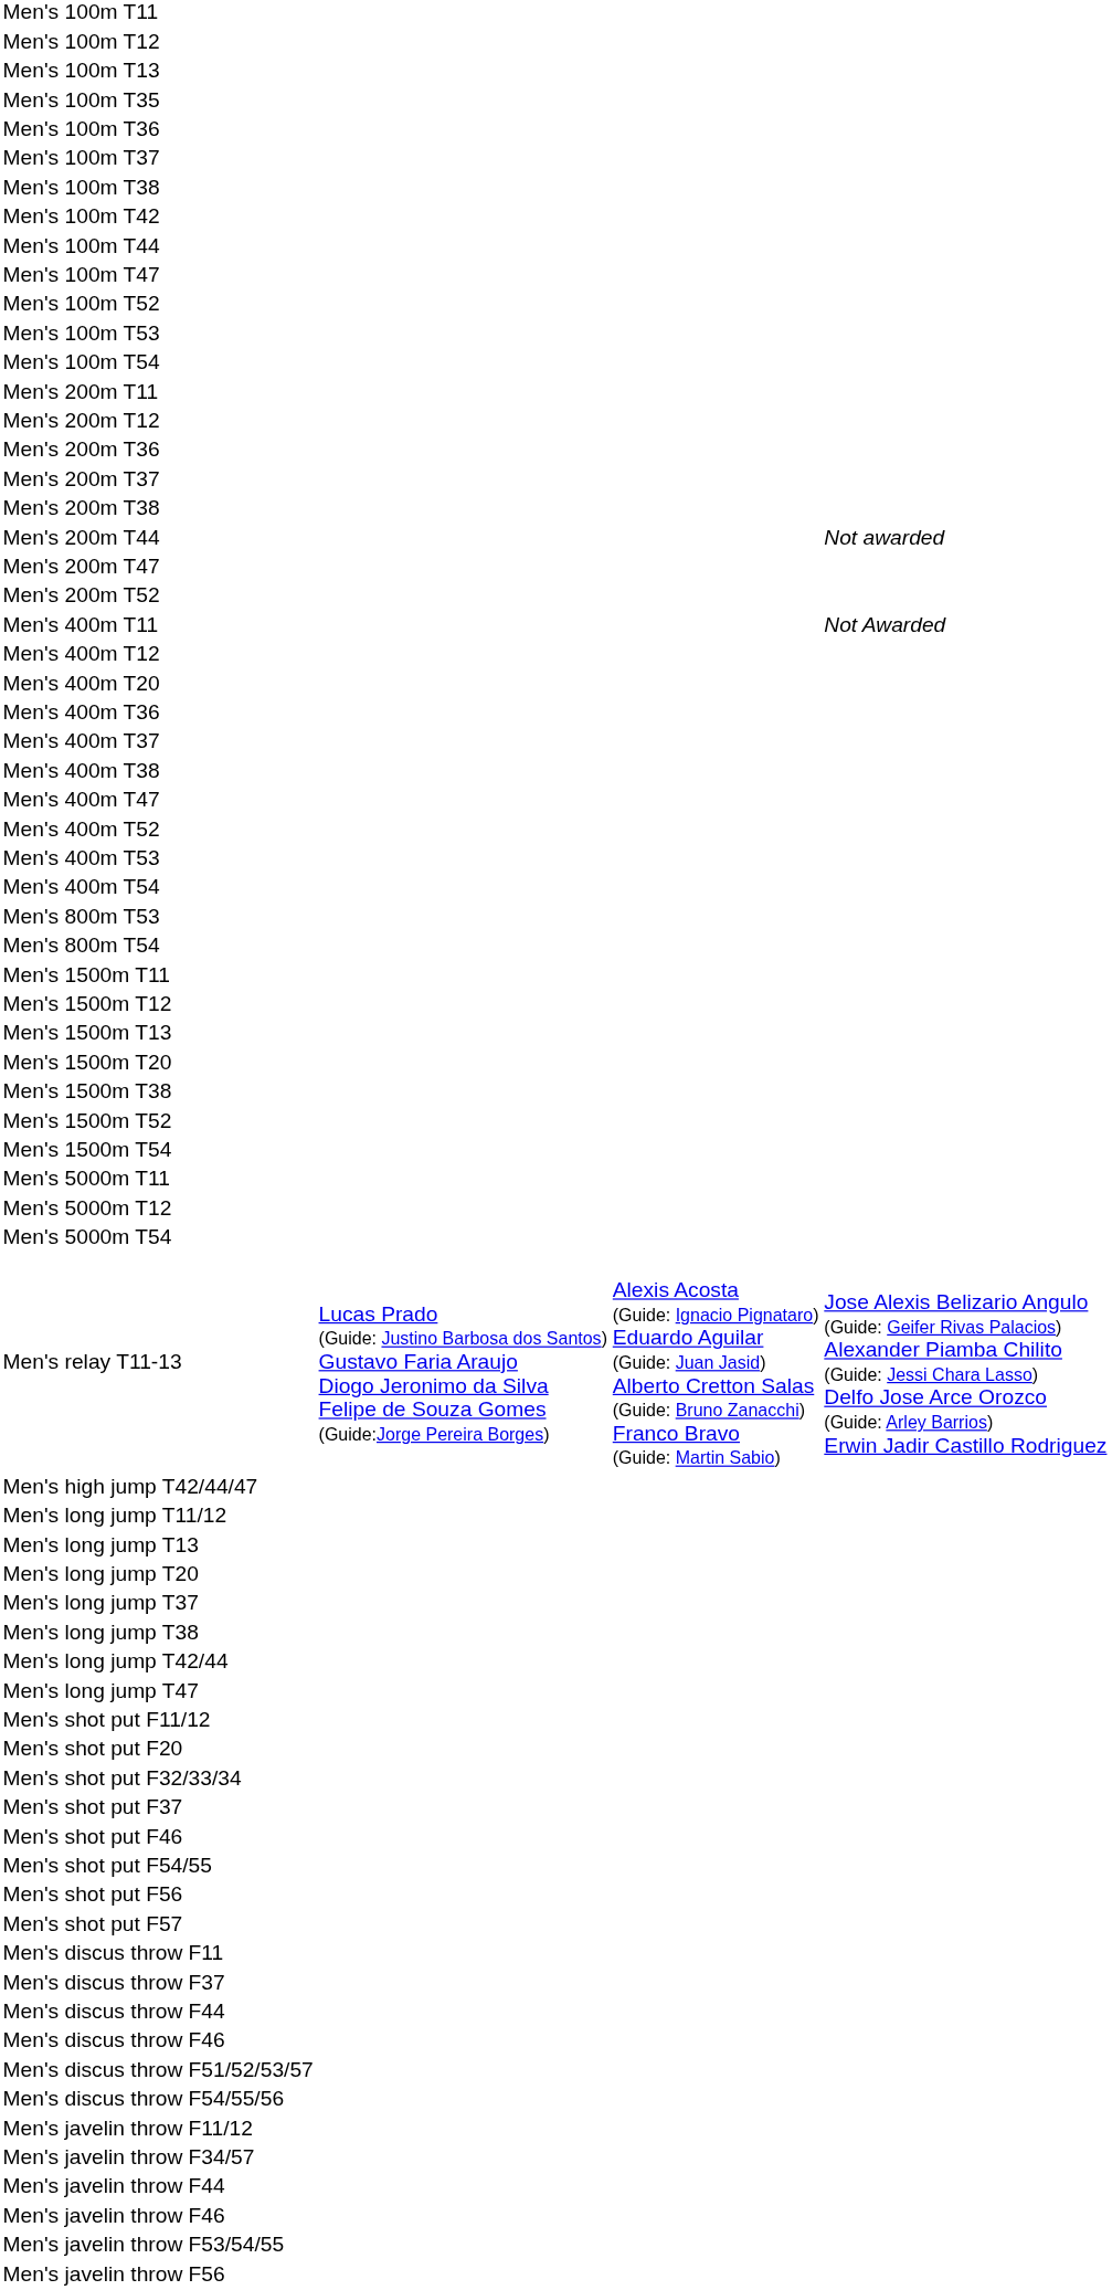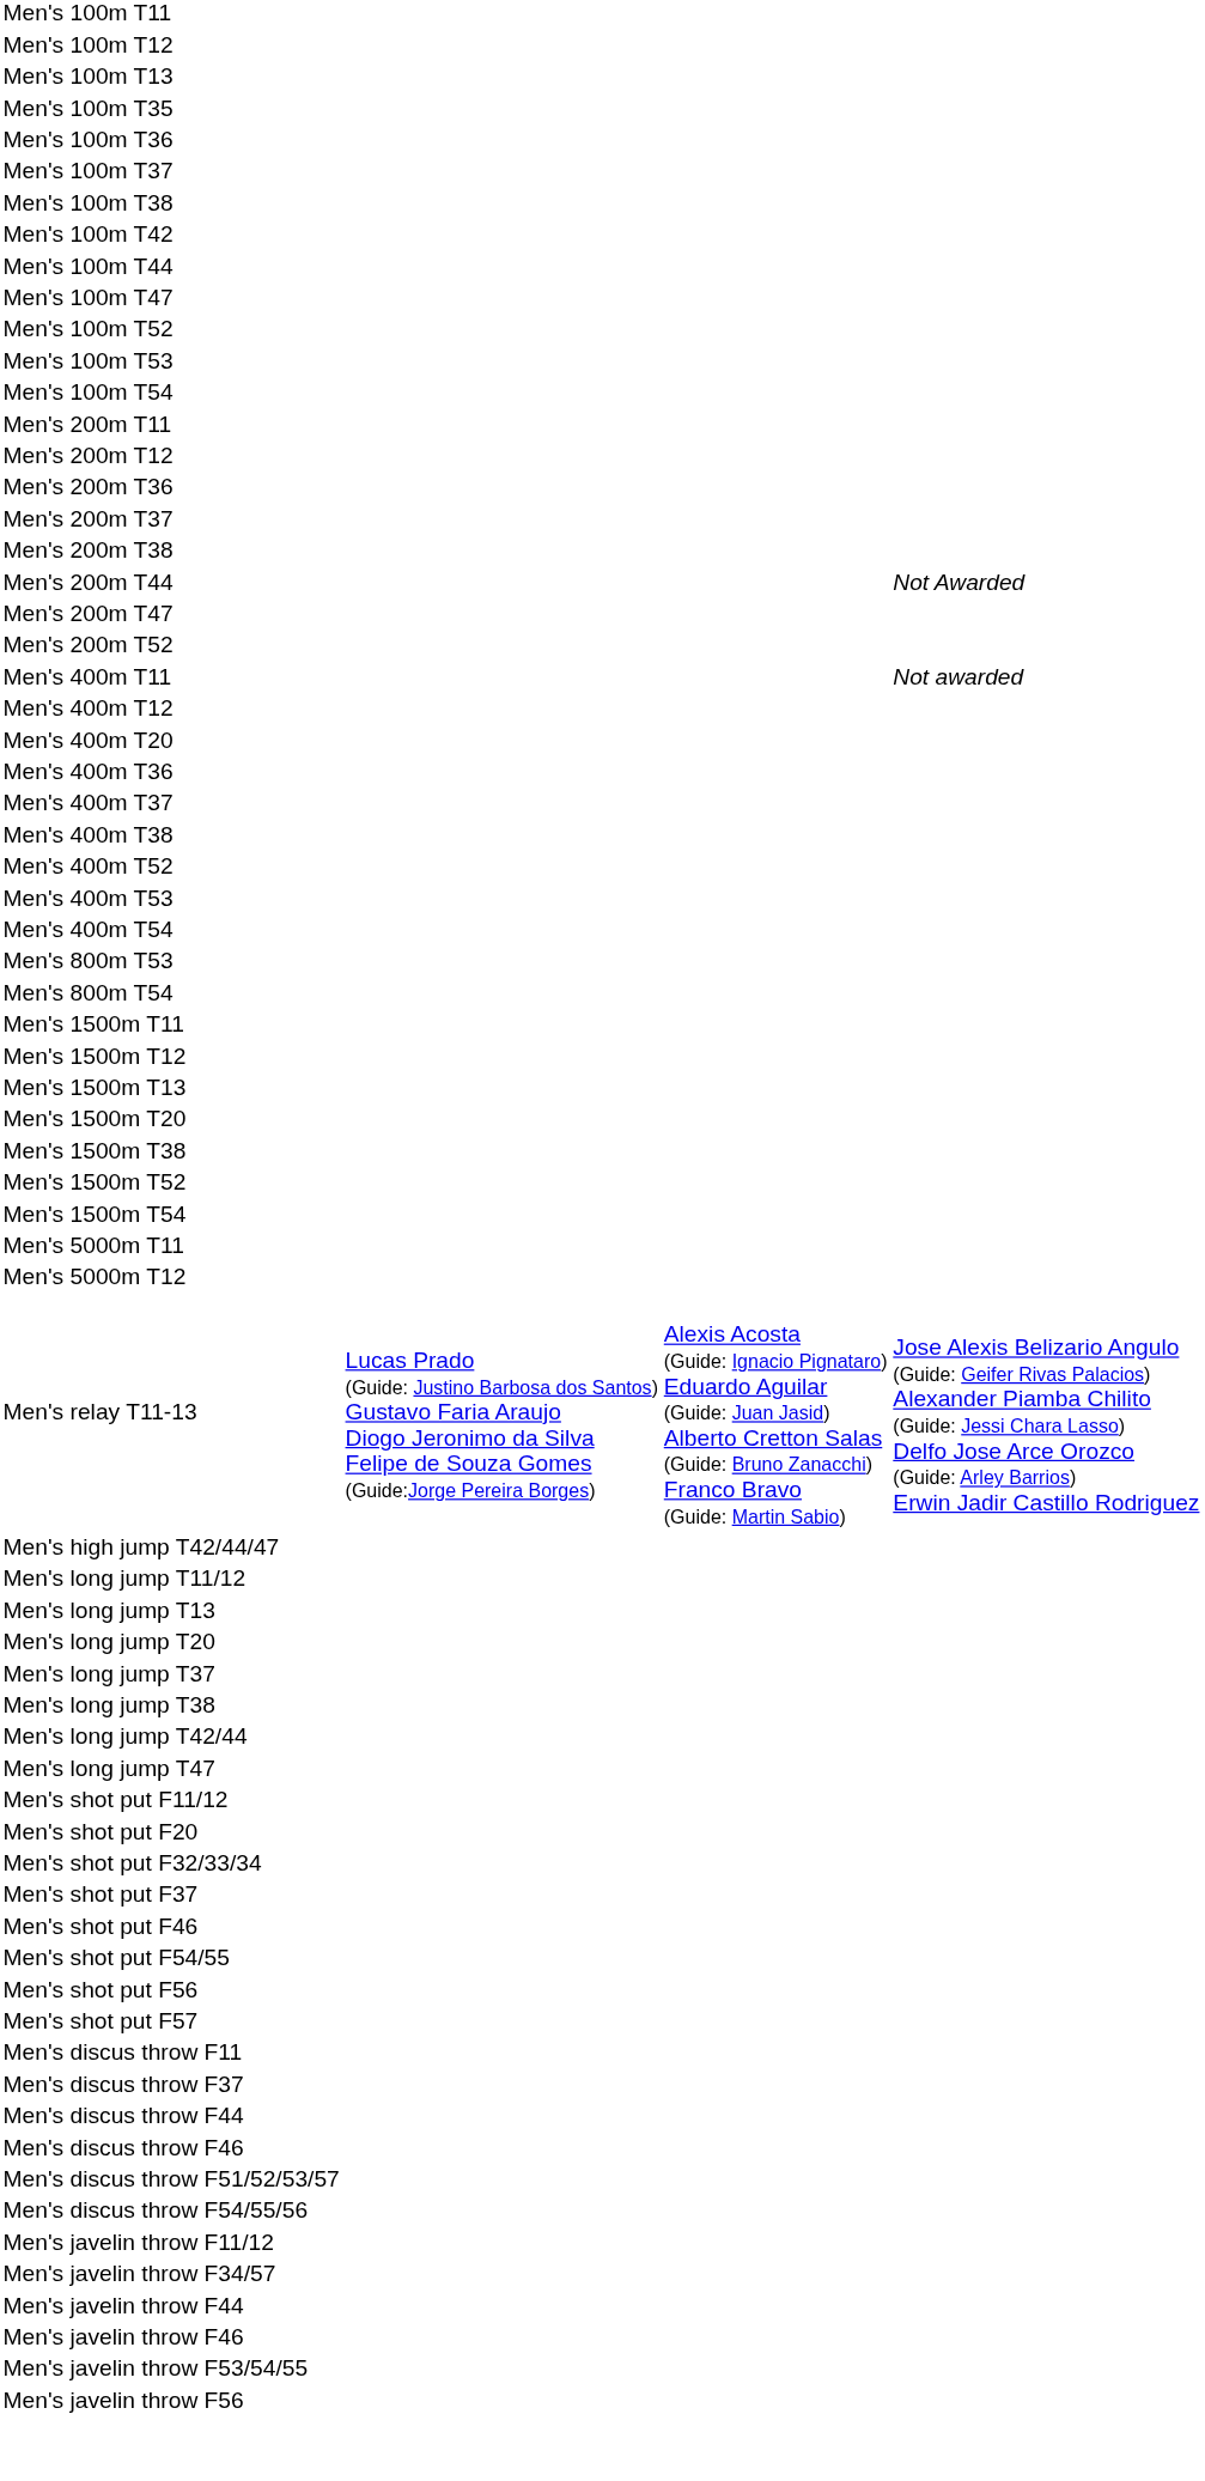Men's 200m T44 | column 4: Not awarded -> Not Awarded
Men's 400m T11 | column 4: Not Awarded -> Not awarded
- row: Men's 400m T47
- row: Men's 5000m T54
